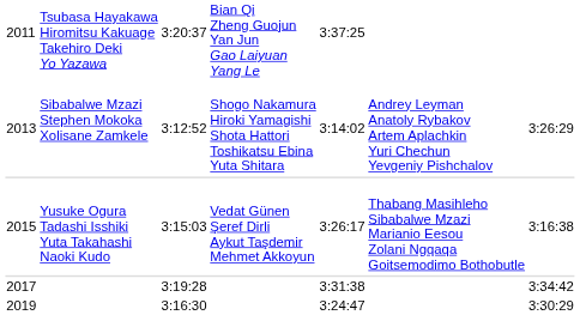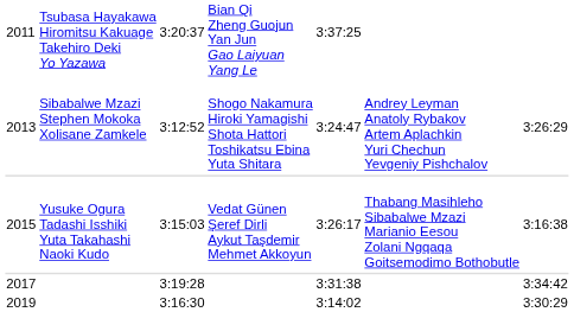2013 | column 5: 3:14:02 -> 3:24:47
2019 | column 5: 3:24:47 -> 3:14:02
